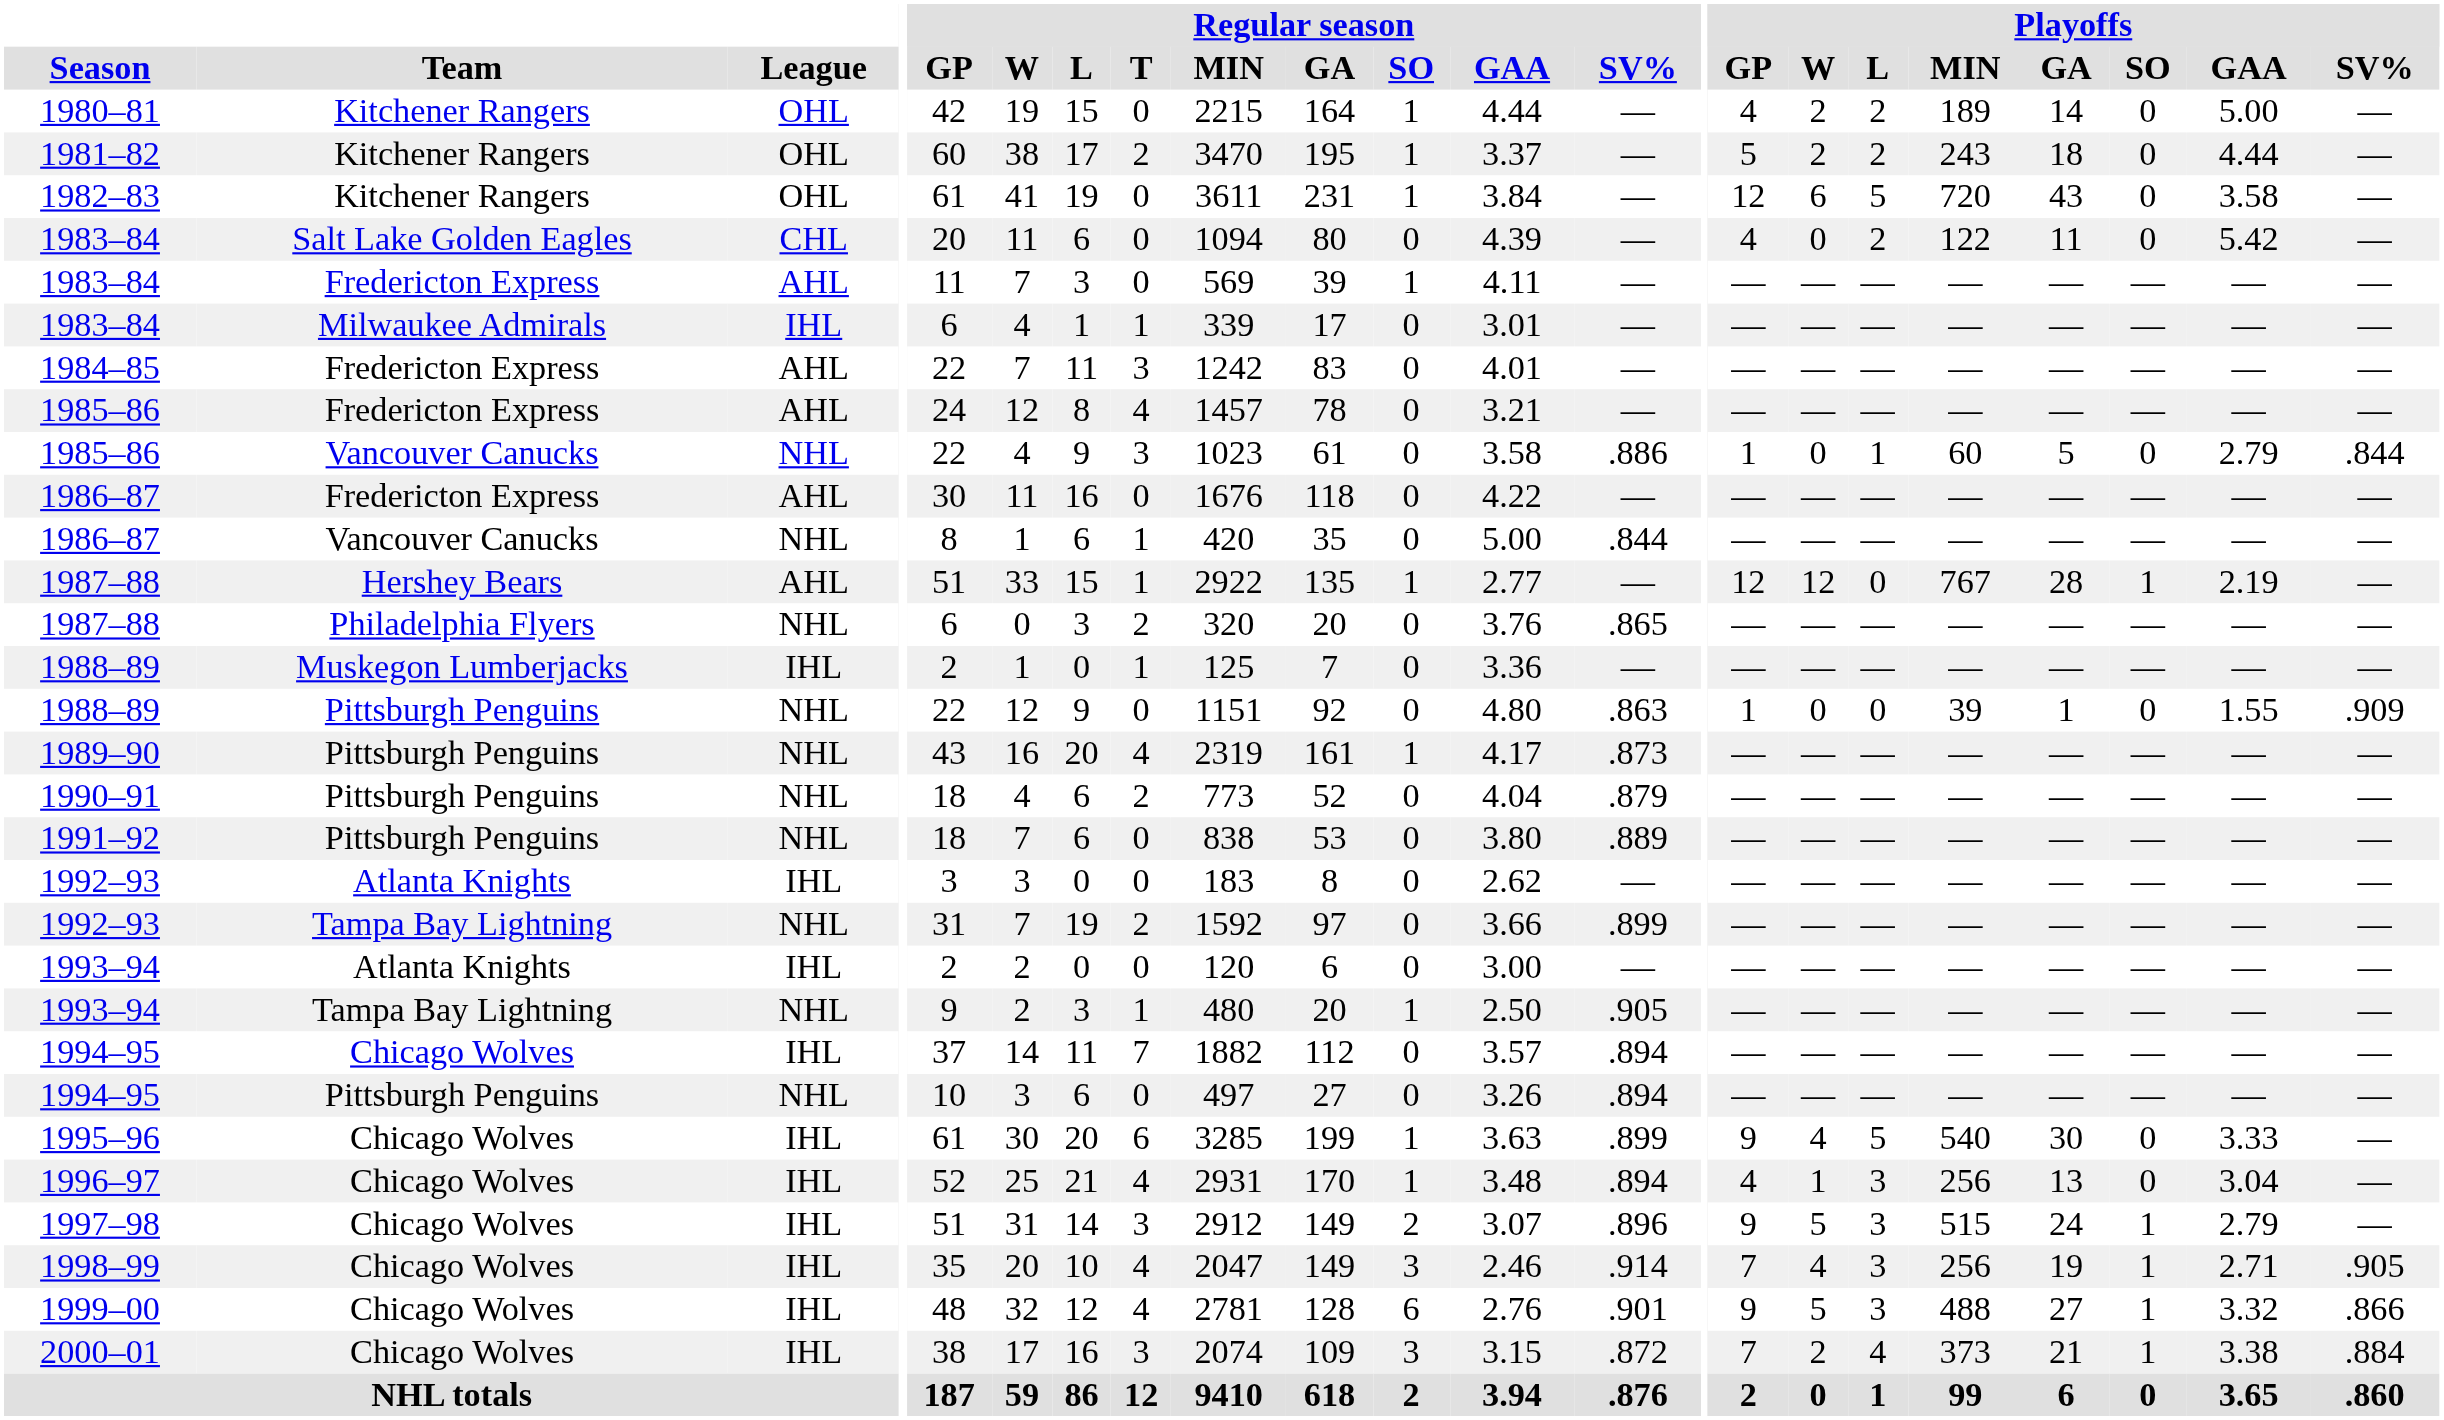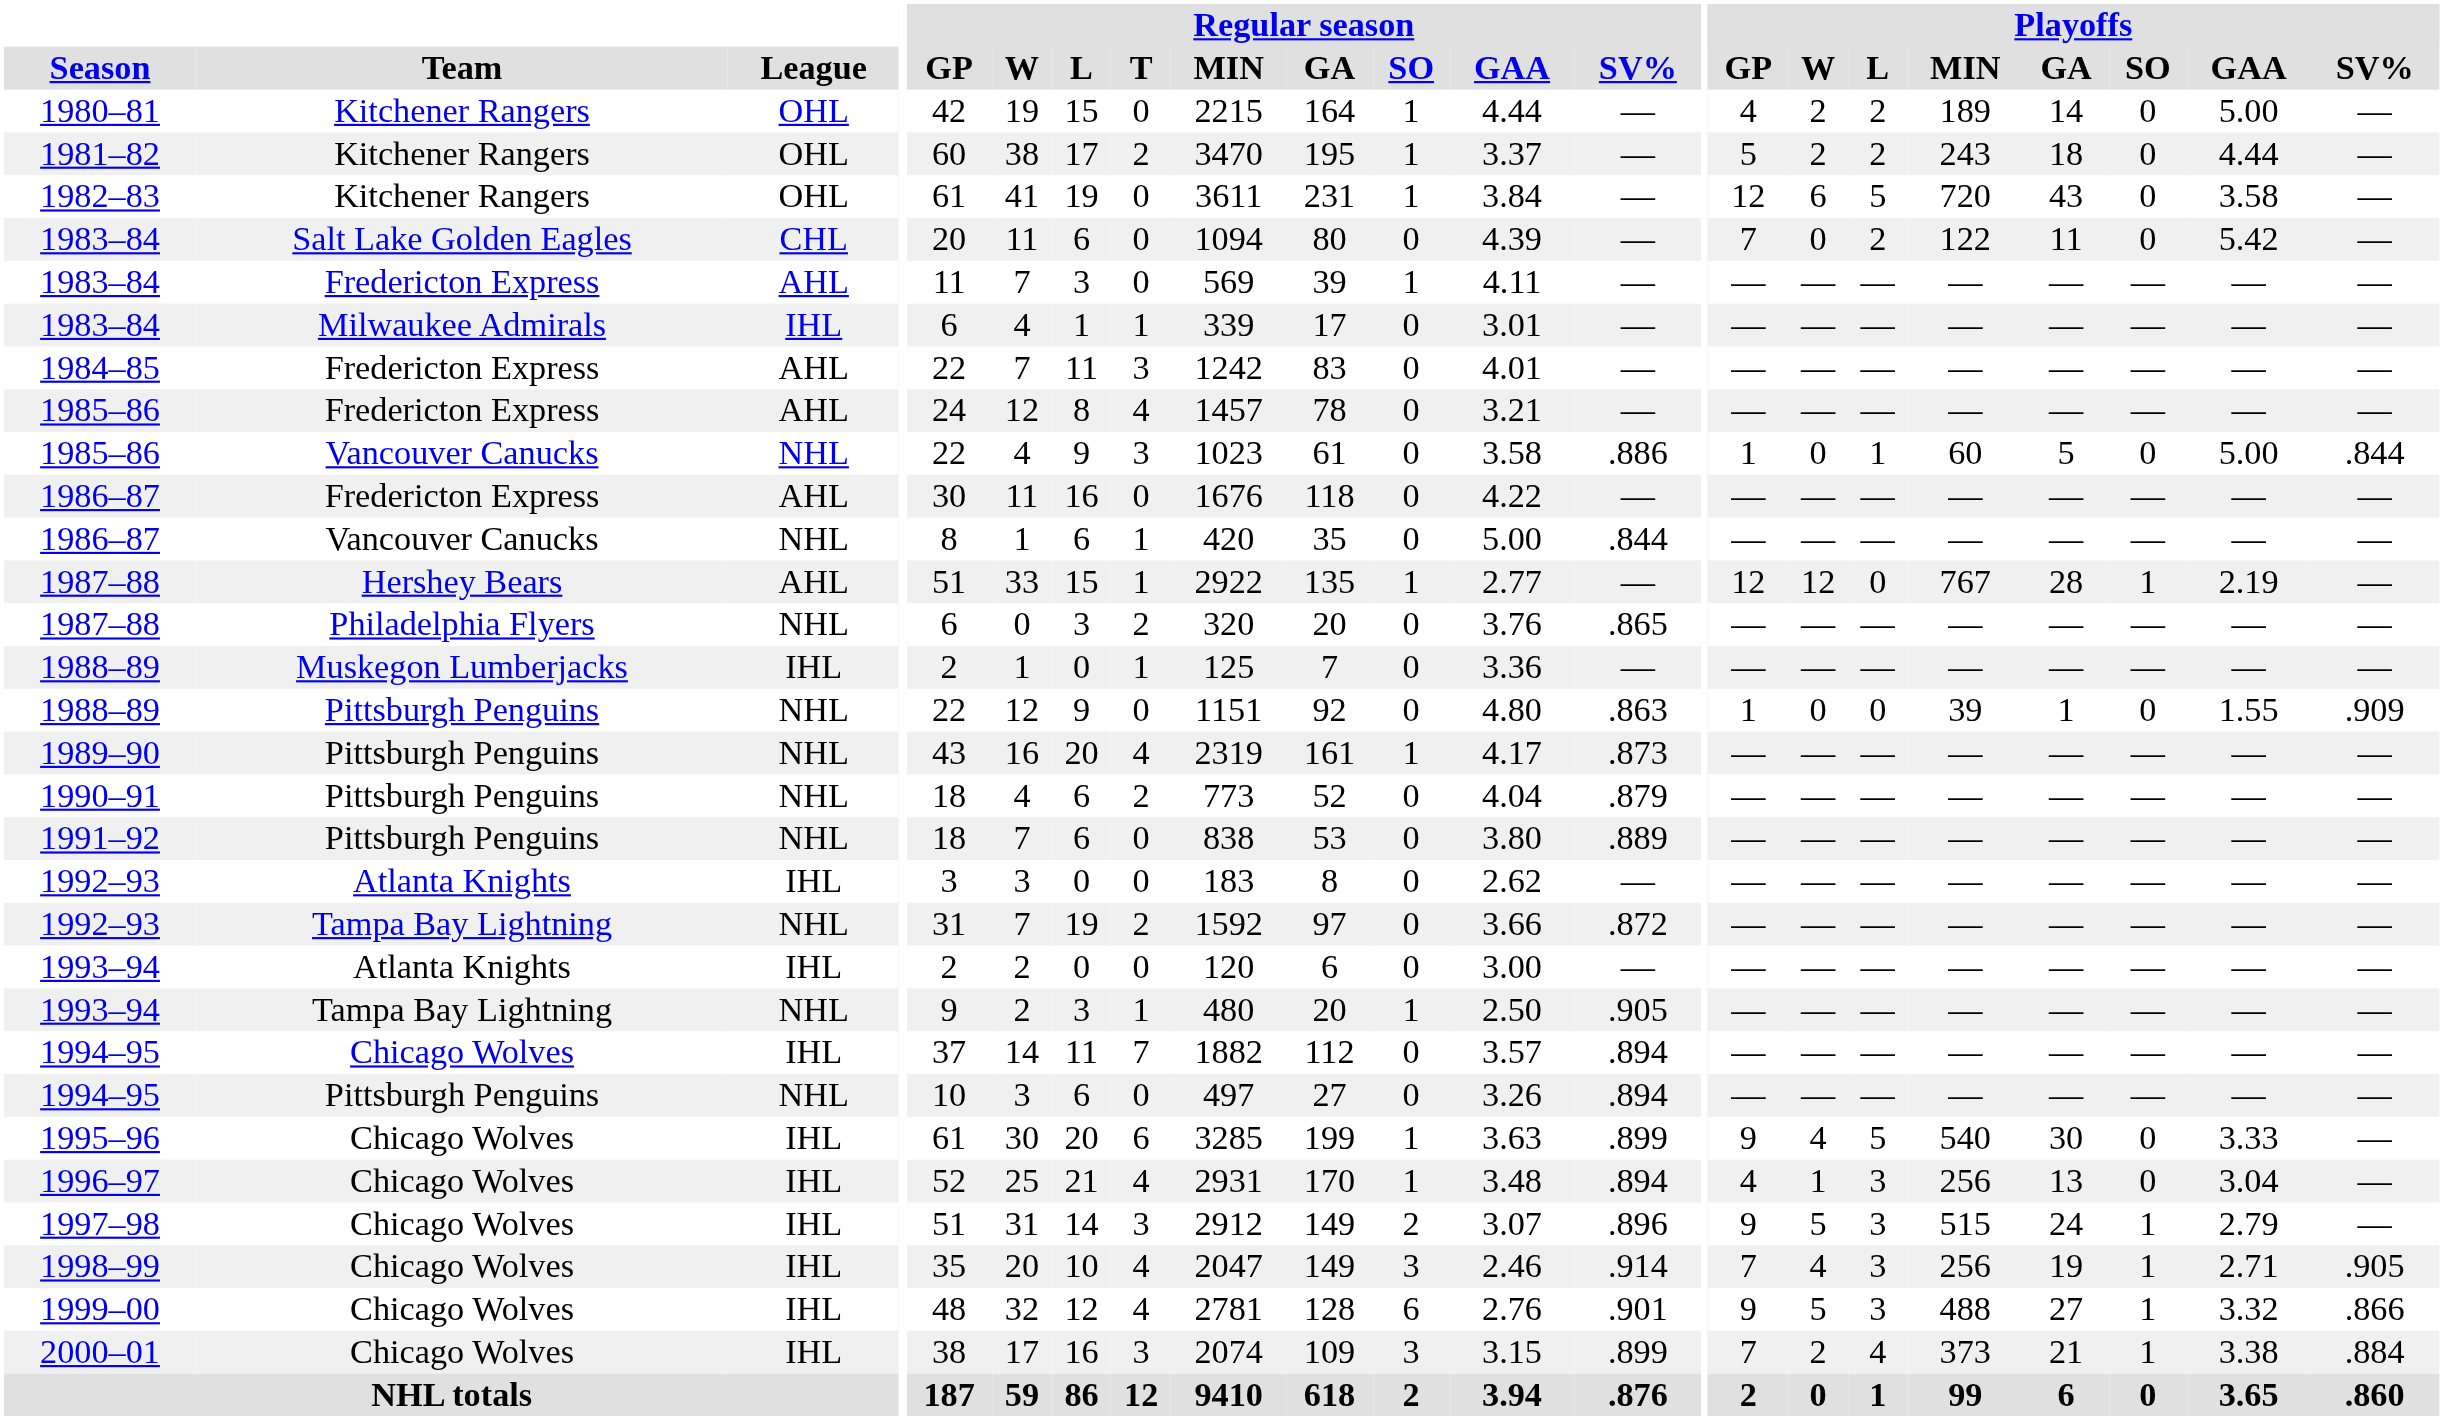1983–84 / Salt Lake Golden Eagles | Playoffs / GP: 4 -> 7
1985–86 / Vancouver Canucks | Playoffs / GAA: 2.79 -> 5.00
1992–93 / Tampa Bay Lightning | Regular season / SV%: .899 -> .872
2000–01 | Regular season / SV%: .872 -> .899
